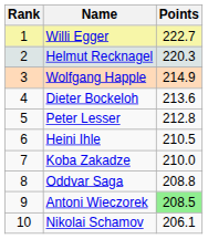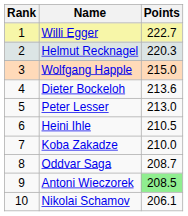Wolfgang Happle | Points: 214.9 -> 215.0
Peter Lesser | Points: 212.8 -> 213.0
Oddvar Saga | Points: 208.8 -> 208.7
